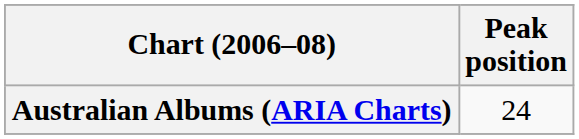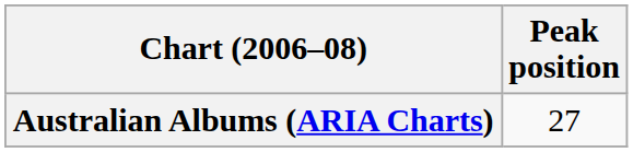Australian Albums (ARIA Charts) | Peak position: 24 -> 27
